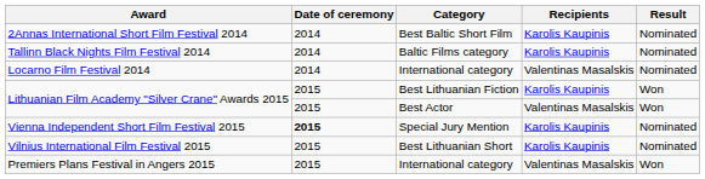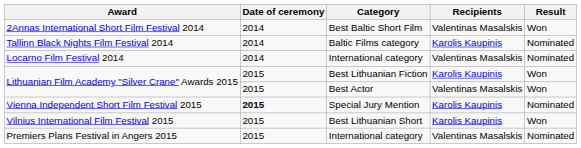2Annas International Short Film Festival 2014 | Recipients: Karolis Kaupinis -> Valentinas Masalskis
2Annas International Short Film Festival 2014 | Result: Nominated -> Won
Vilnius International Film Festival 2015 | Result: Nominated -> Won
Premiers Plans Festival in Angers 2015 | Result: Won -> Nominated
